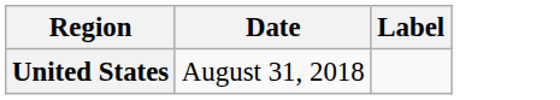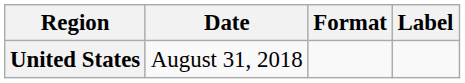+ column: Format
